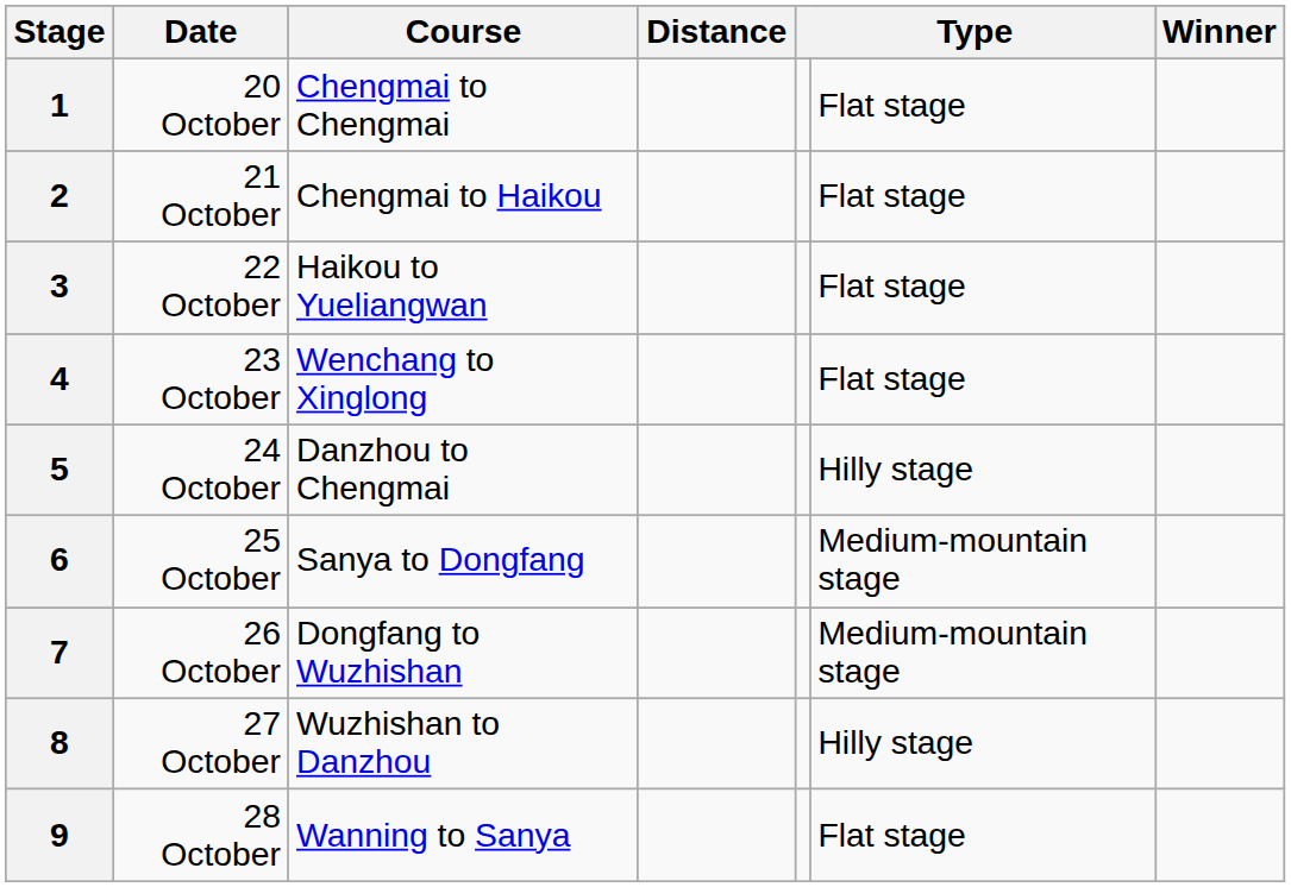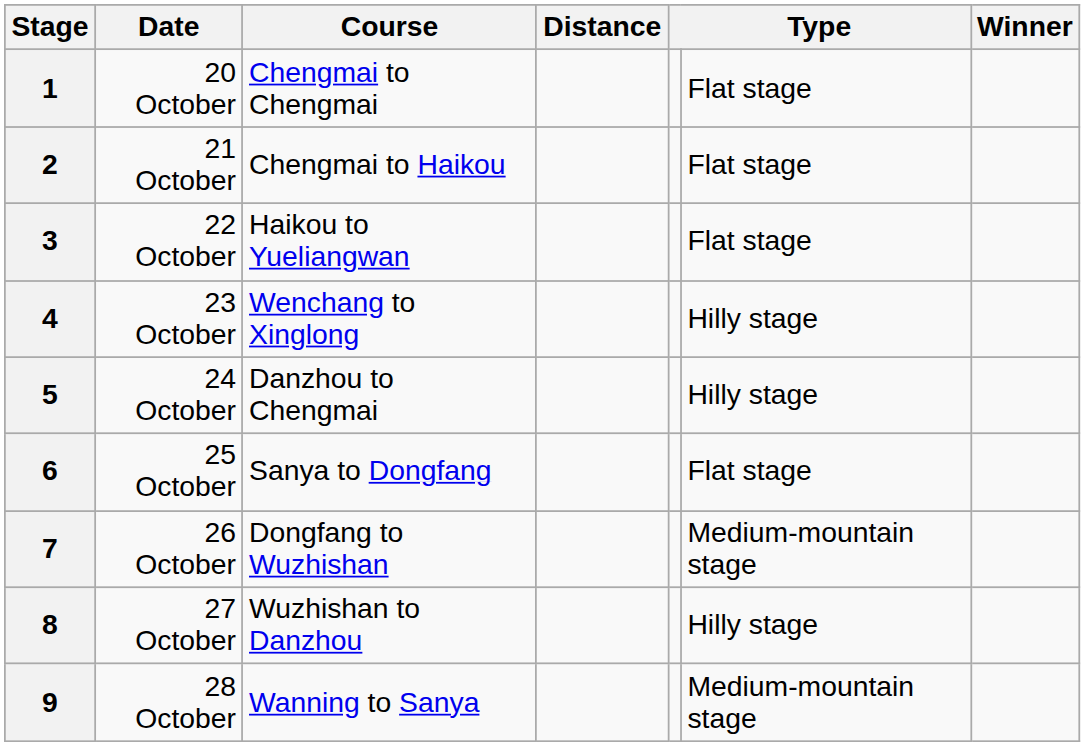4 | column 6: Flat stage -> Hilly stage
6 | column 6: Medium-mountain stage -> Flat stage
9 | column 6: Flat stage -> Medium-mountain stage
